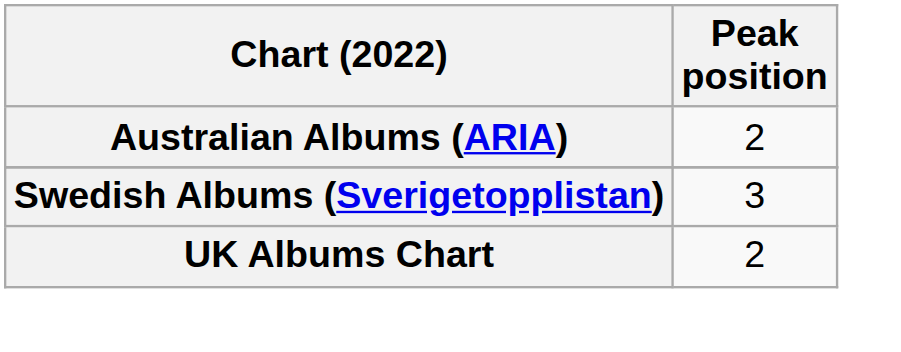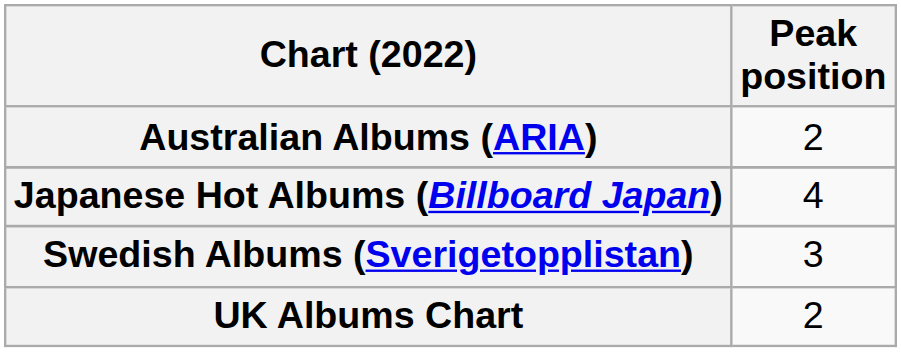+ row: Japanese Hot Albums (Billboard Japan) | 4
